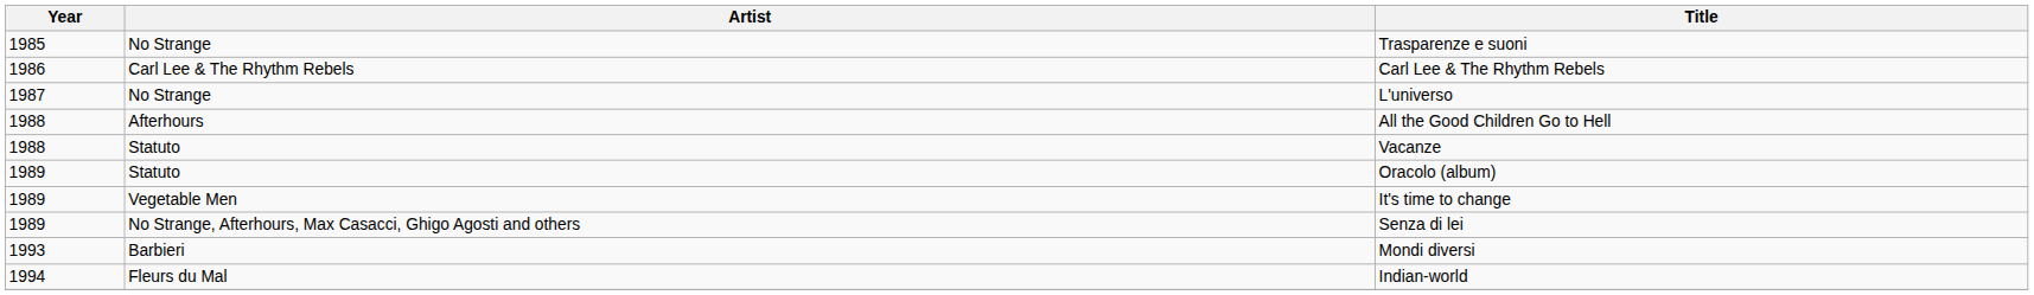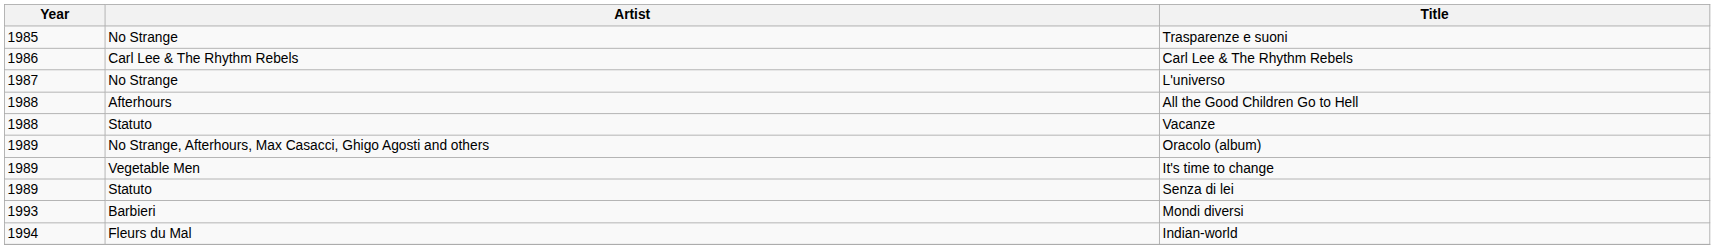Oracolo (album) | Artist: Statuto -> No Strange, Afterhours, Max Casacci, Ghigo Agosti and others
Senza di lei | Artist: No Strange, Afterhours, Max Casacci, Ghigo Agosti and others -> Statuto
